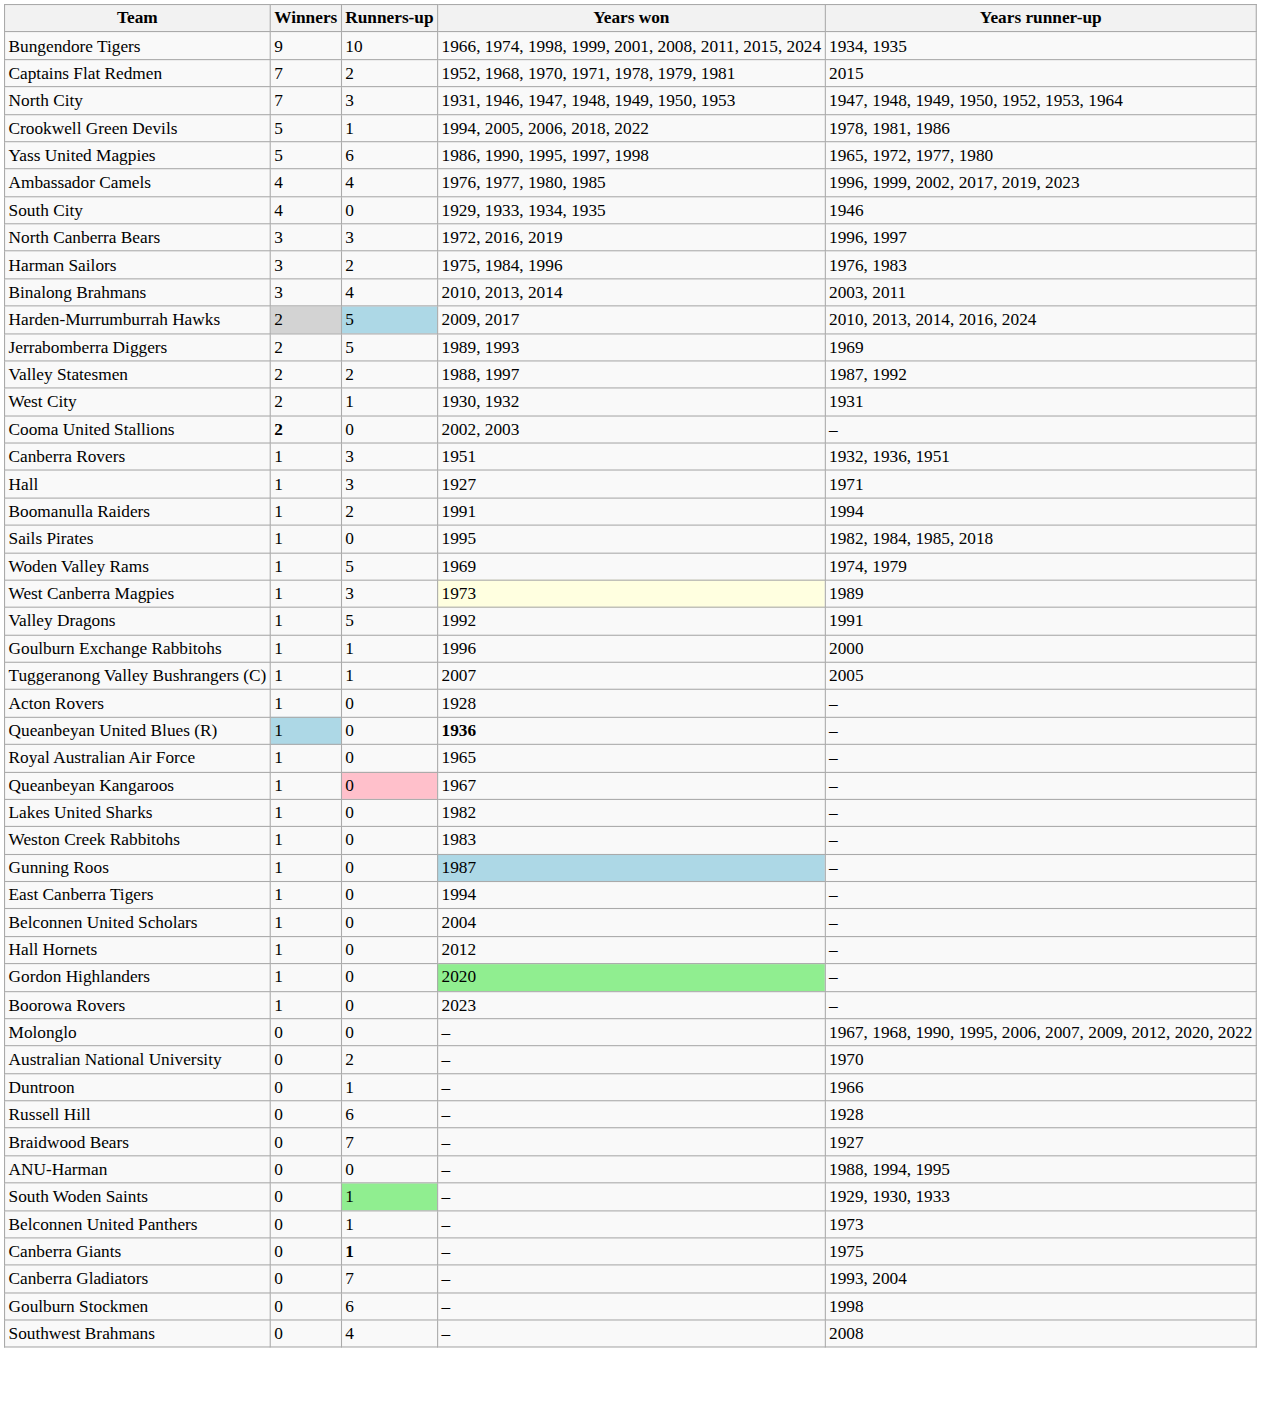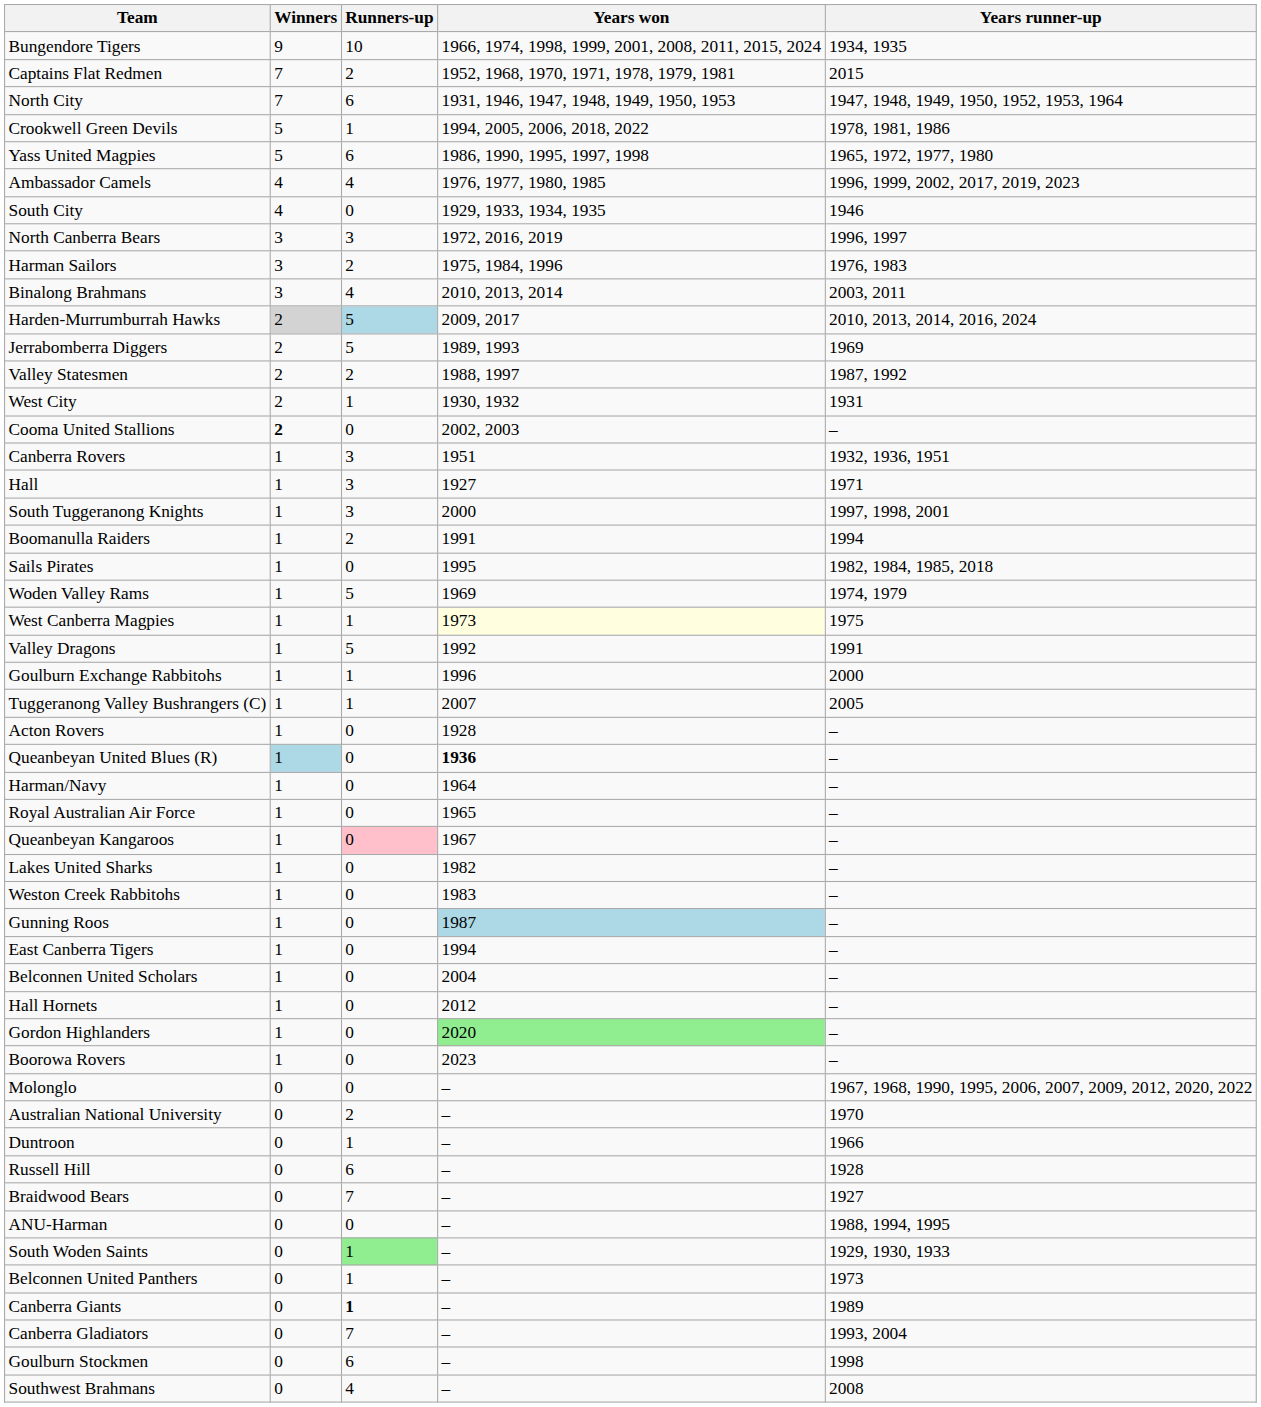North City | Runners-up: 3 -> 6
+ row: South Tuggeranong Knights | 1 | 3 | 2000 | 1997, 1998, 2001
West Canberra Magpies | Runners-up: 3 -> 1
West Canberra Magpies | Years runner-up: 1989 -> 1975
+ row: Harman/Navy | 1 | 0 | 1964 | –
Canberra Giants | Years runner-up: 1975 -> 1989
